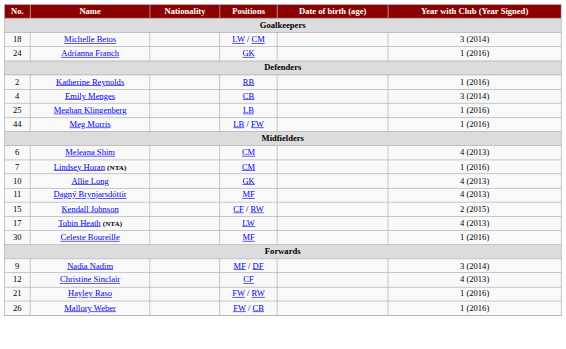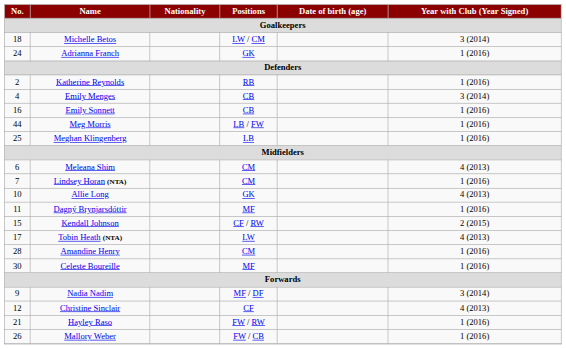+ row: 16 | Emily Sonnett | CB | 1 (2016)
rows swapped: Meghan Klingenberg <-> Meg Morris
Dagný Brynjarsdóttir | Year with Club (Year Signed): 4 (2013) -> 1 (2016)
+ row: 28 | Amandine Henry | CM | 1 (2016)
